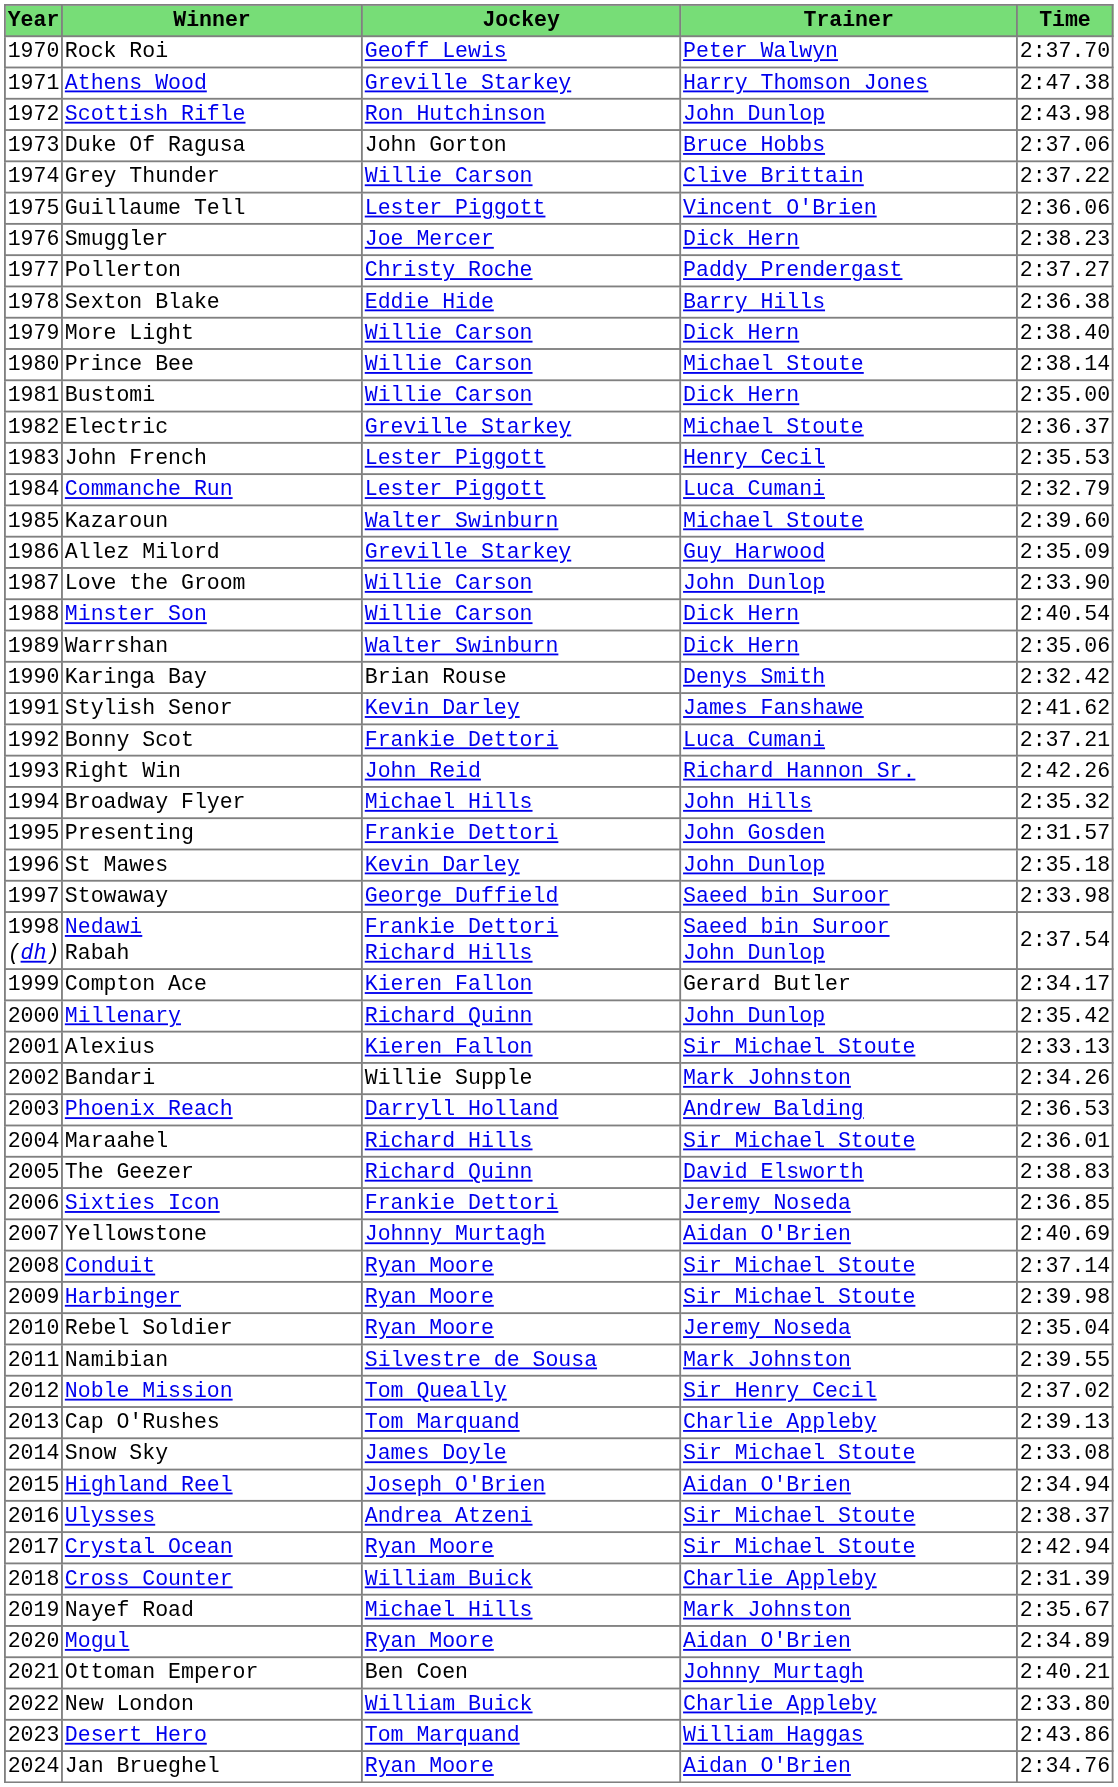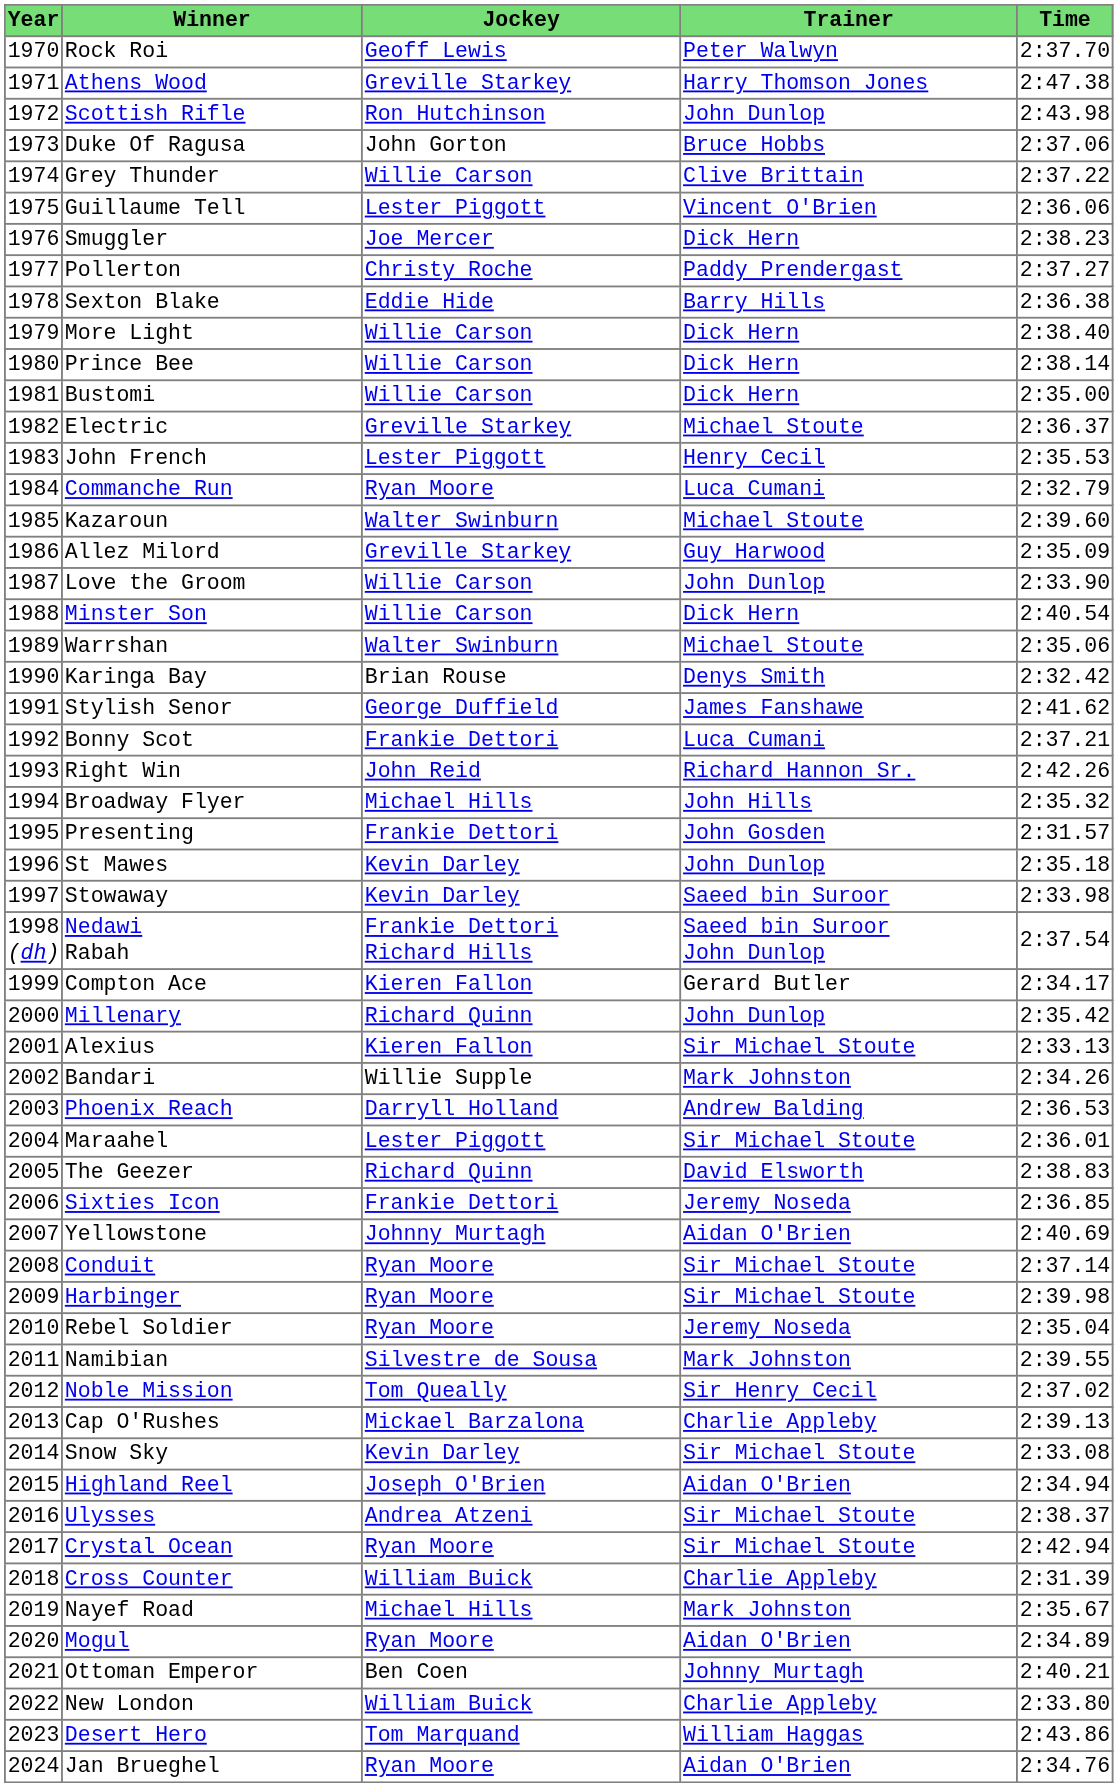Prince Bee | Trainer: Michael Stoute -> Dick Hern
Commanche Run | Jockey: Lester Piggott -> Ryan Moore
Warrshan | Trainer: Dick Hern -> Michael Stoute
Stylish Senor | Jockey: Kevin Darley -> George Duffield
Stowaway | Jockey: George Duffield -> Kevin Darley
Maraahel | Jockey: Richard Hills -> Lester Piggott
Cap O'Rushes | Jockey: Tom Marquand -> Mickael Barzalona
Snow Sky | Jockey: James Doyle -> Kevin Darley
